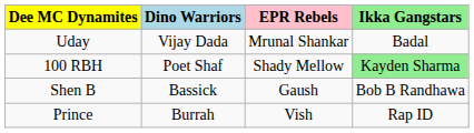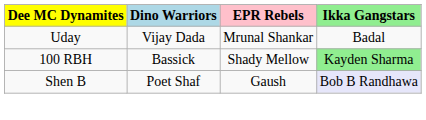100 RBH | Dino Warriors: Poet Shaf -> Bassick
Shen B | Dino Warriors: Bassick -> Poet Shaf
Shen B | Ikka Gangstars: no background -> lavender background
- row: Prince | Burrah | Vish | Rap ID
